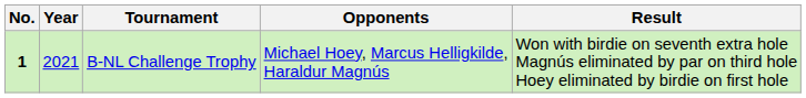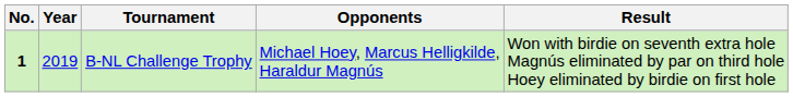B-NL Challenge Trophy | Year: 2021 -> 2019
